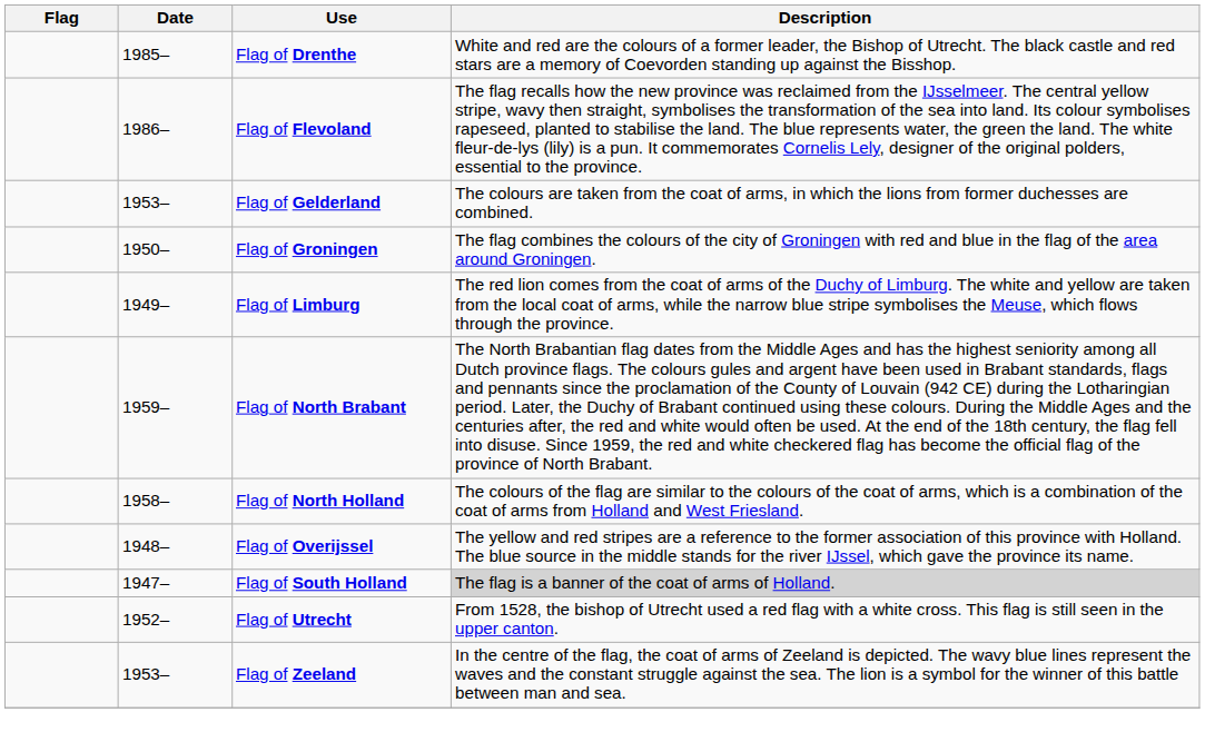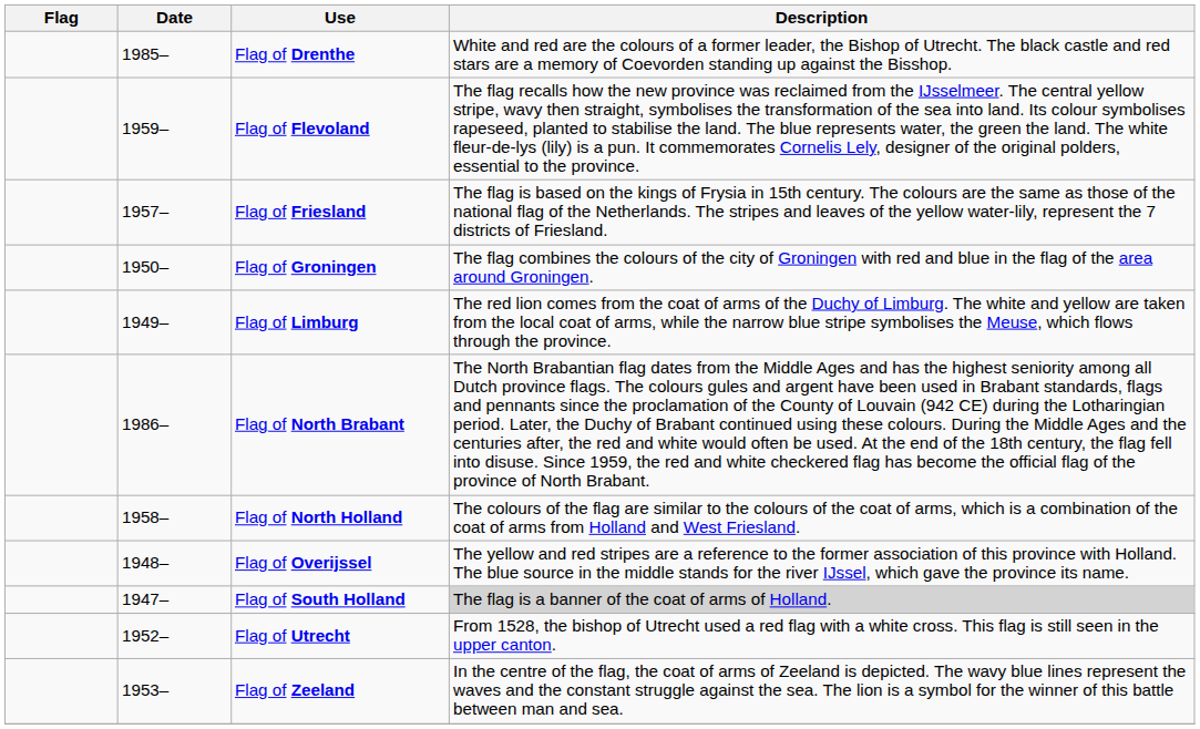Flag of Flevoland | Date: 1986– -> 1959–
+ row: 1957– | Flag of Friesland | The flag is based on the kings of Frysia in 15th century. The colours are the same as those of the national flag of the Netherlands. The stripes and leaves of the yellow water-lily, represent the 7 districts of Friesland.
- row: 1953– | Flag of Gelderland | The colours are taken from the coat of arms, in which the lions from former duchesses are combined.
Flag of North Brabant | Date: 1959– -> 1986–
